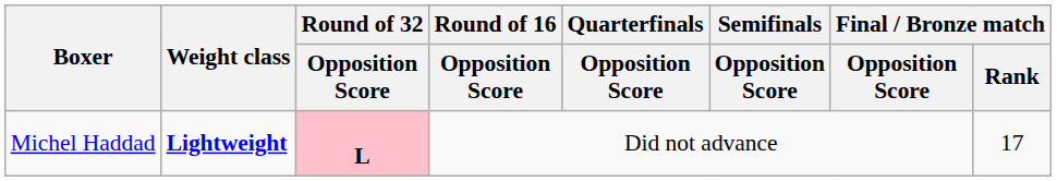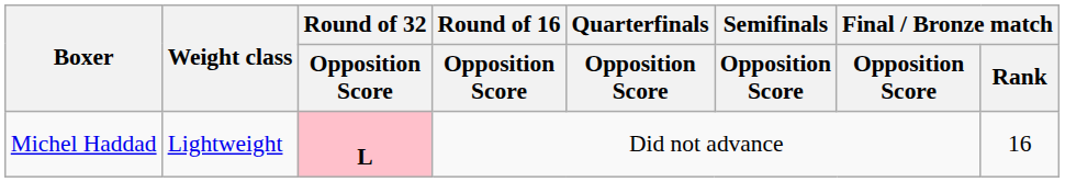Michel Haddad | Weight class: bold -> normal
Michel Haddad | Final / Bronze match / Rank: 17 -> 16
